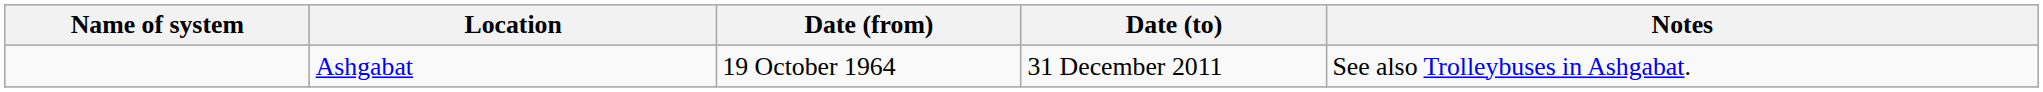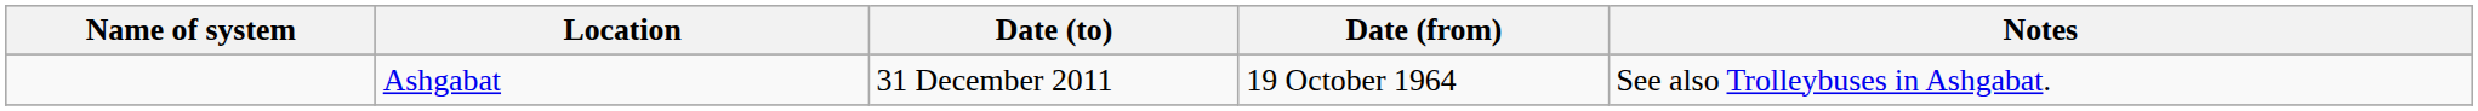columns swapped: Date (from) <-> Date (to)
